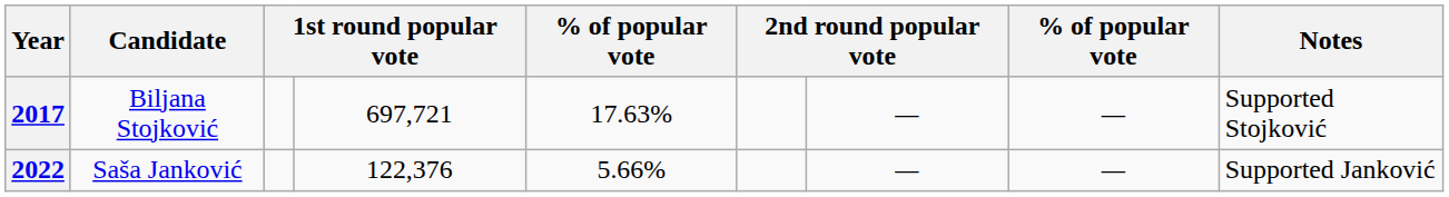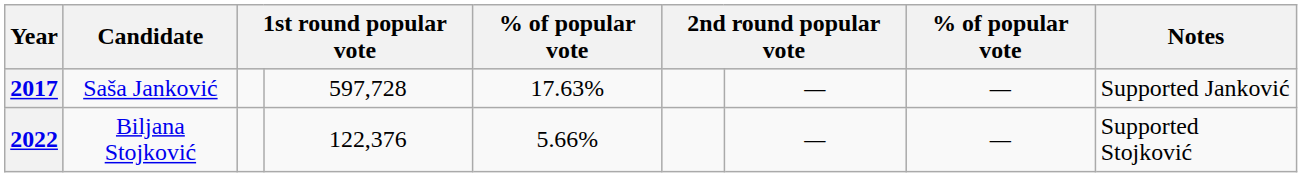2017 | Candidate: Biljana Stojković -> Saša Janković
2017 | column 4: 697,721 -> 597,728
2017 | Notes: Supported Stojković -> Supported Janković
2022 | Candidate: Saša Janković -> Biljana Stojković
2022 | Notes: Supported Janković -> Supported Stojković
